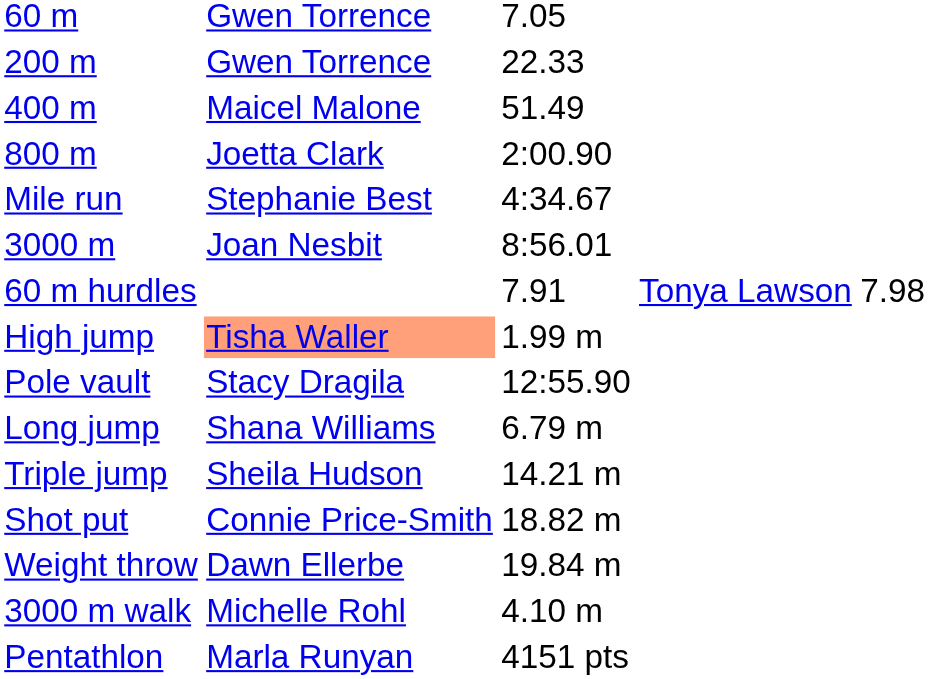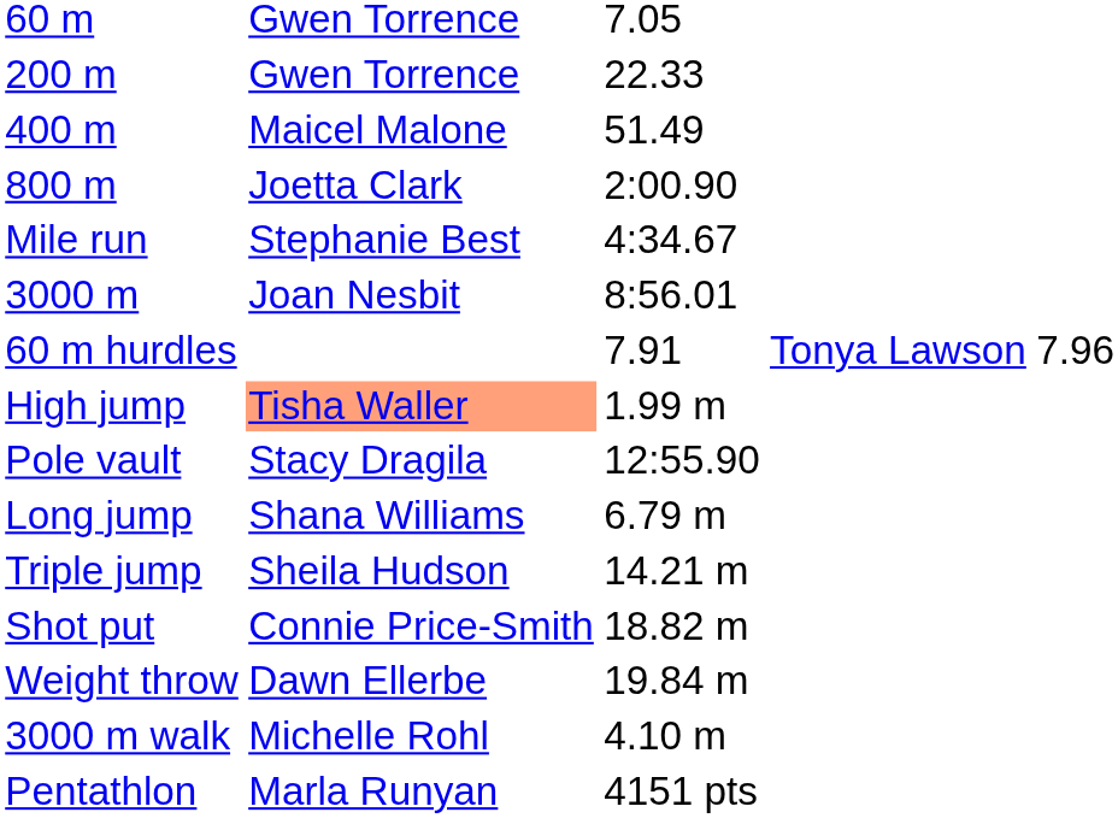60 m hurdles | column 5: 7.98 -> 7.96
